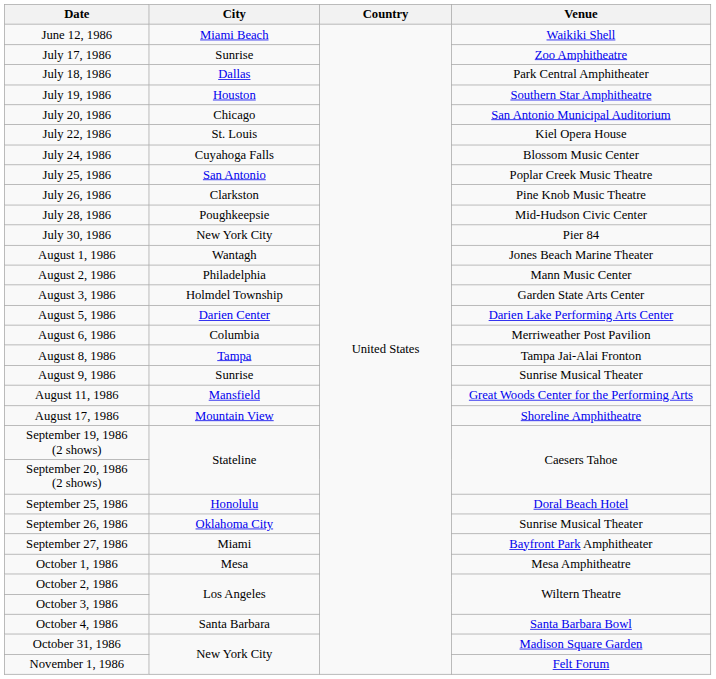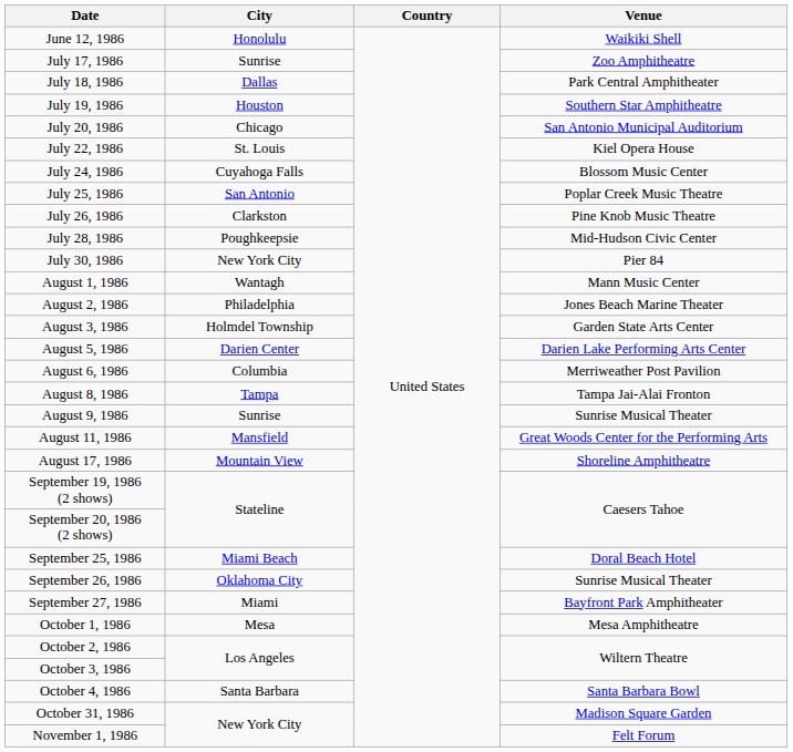June 12, 1986 | City: Miami Beach -> Honolulu
August 1, 1986 | Venue: Jones Beach Marine Theater -> Mann Music Center
August 2, 1986 | Venue: Mann Music Center -> Jones Beach Marine Theater
September 25, 1986 | City: Honolulu -> Miami Beach
